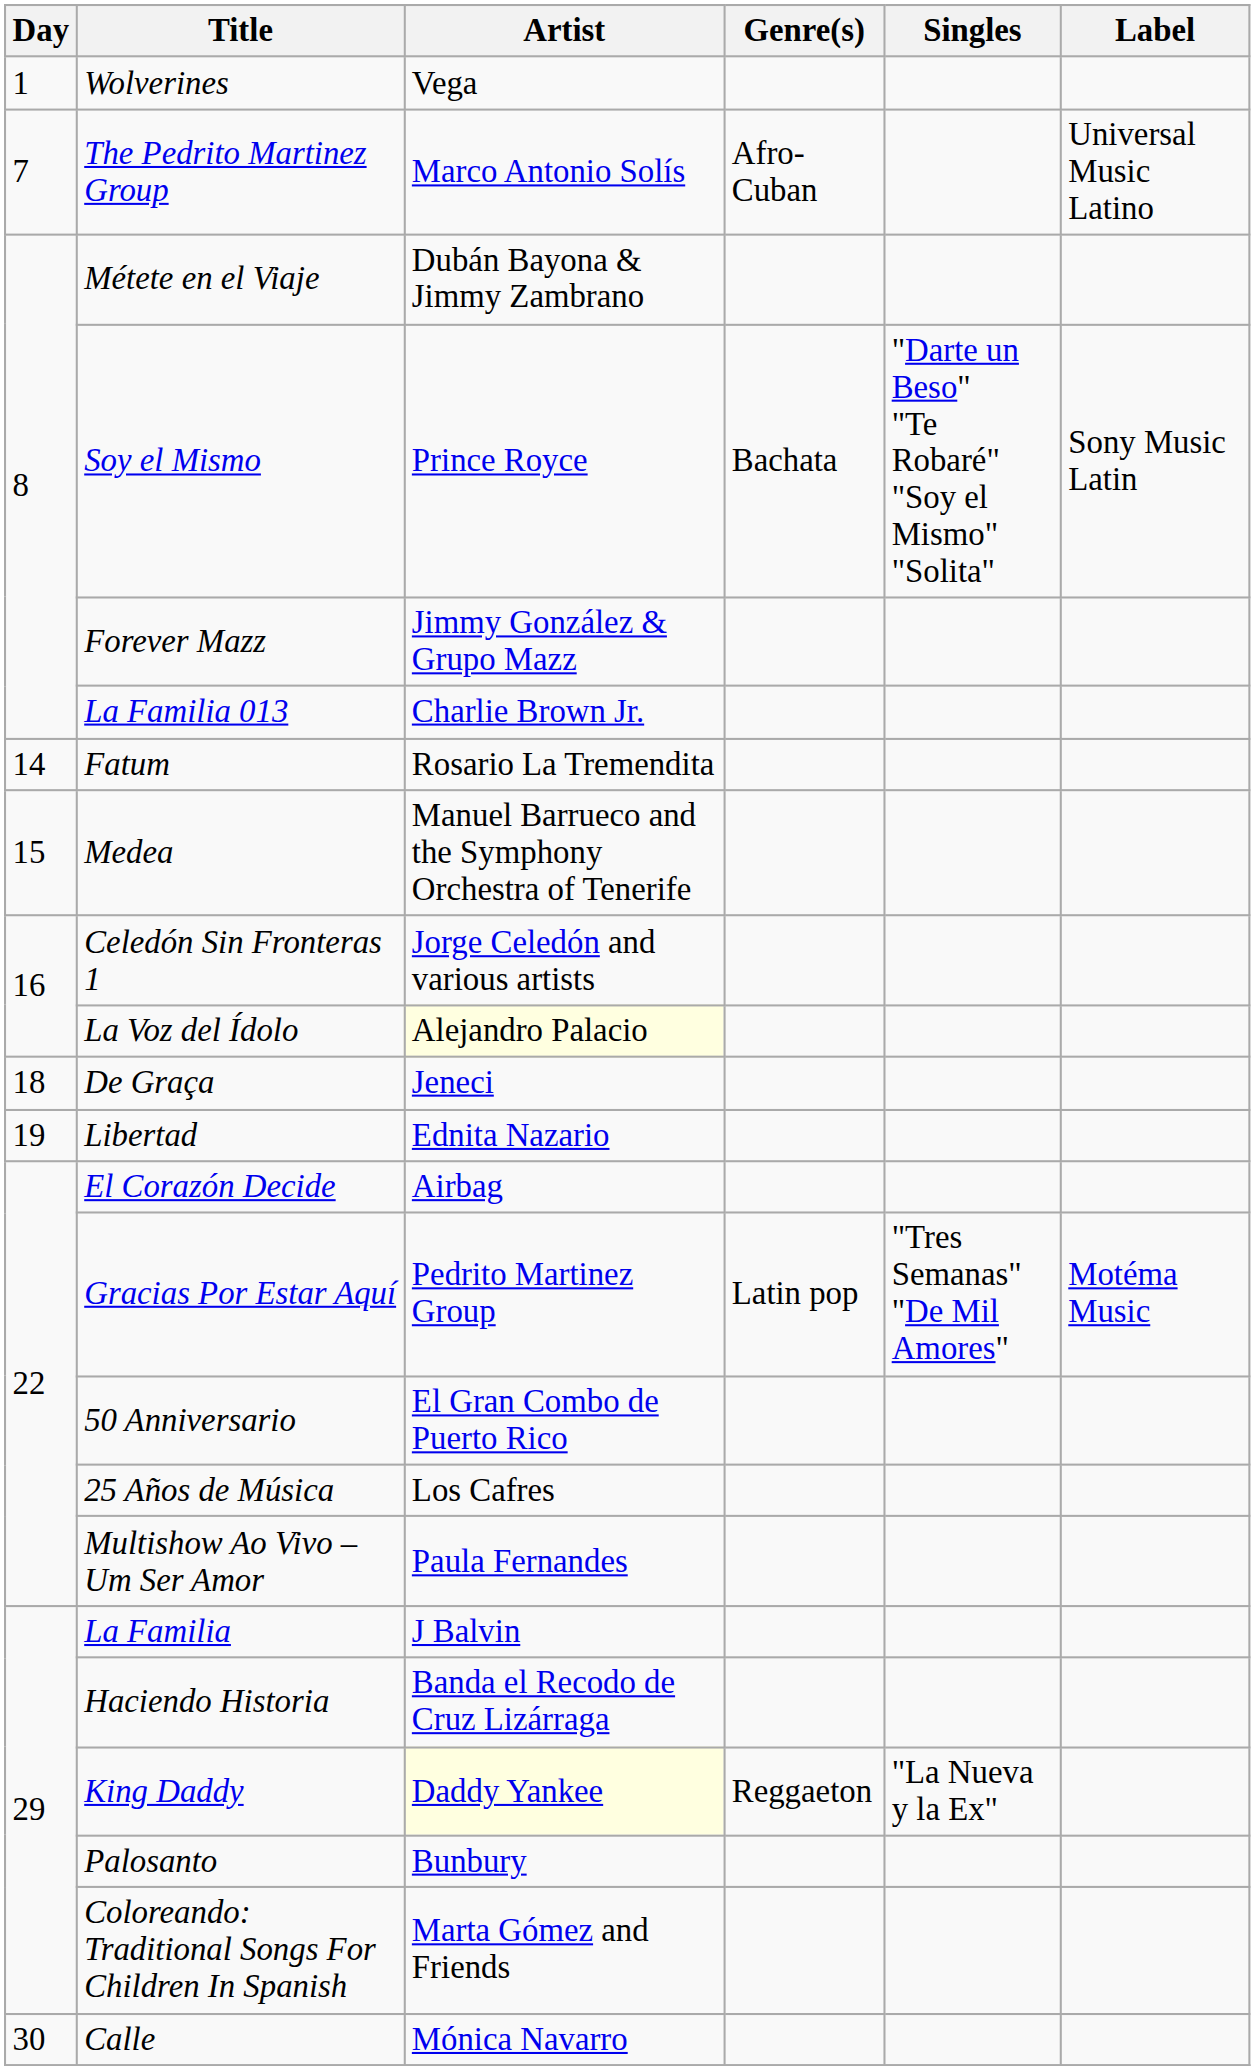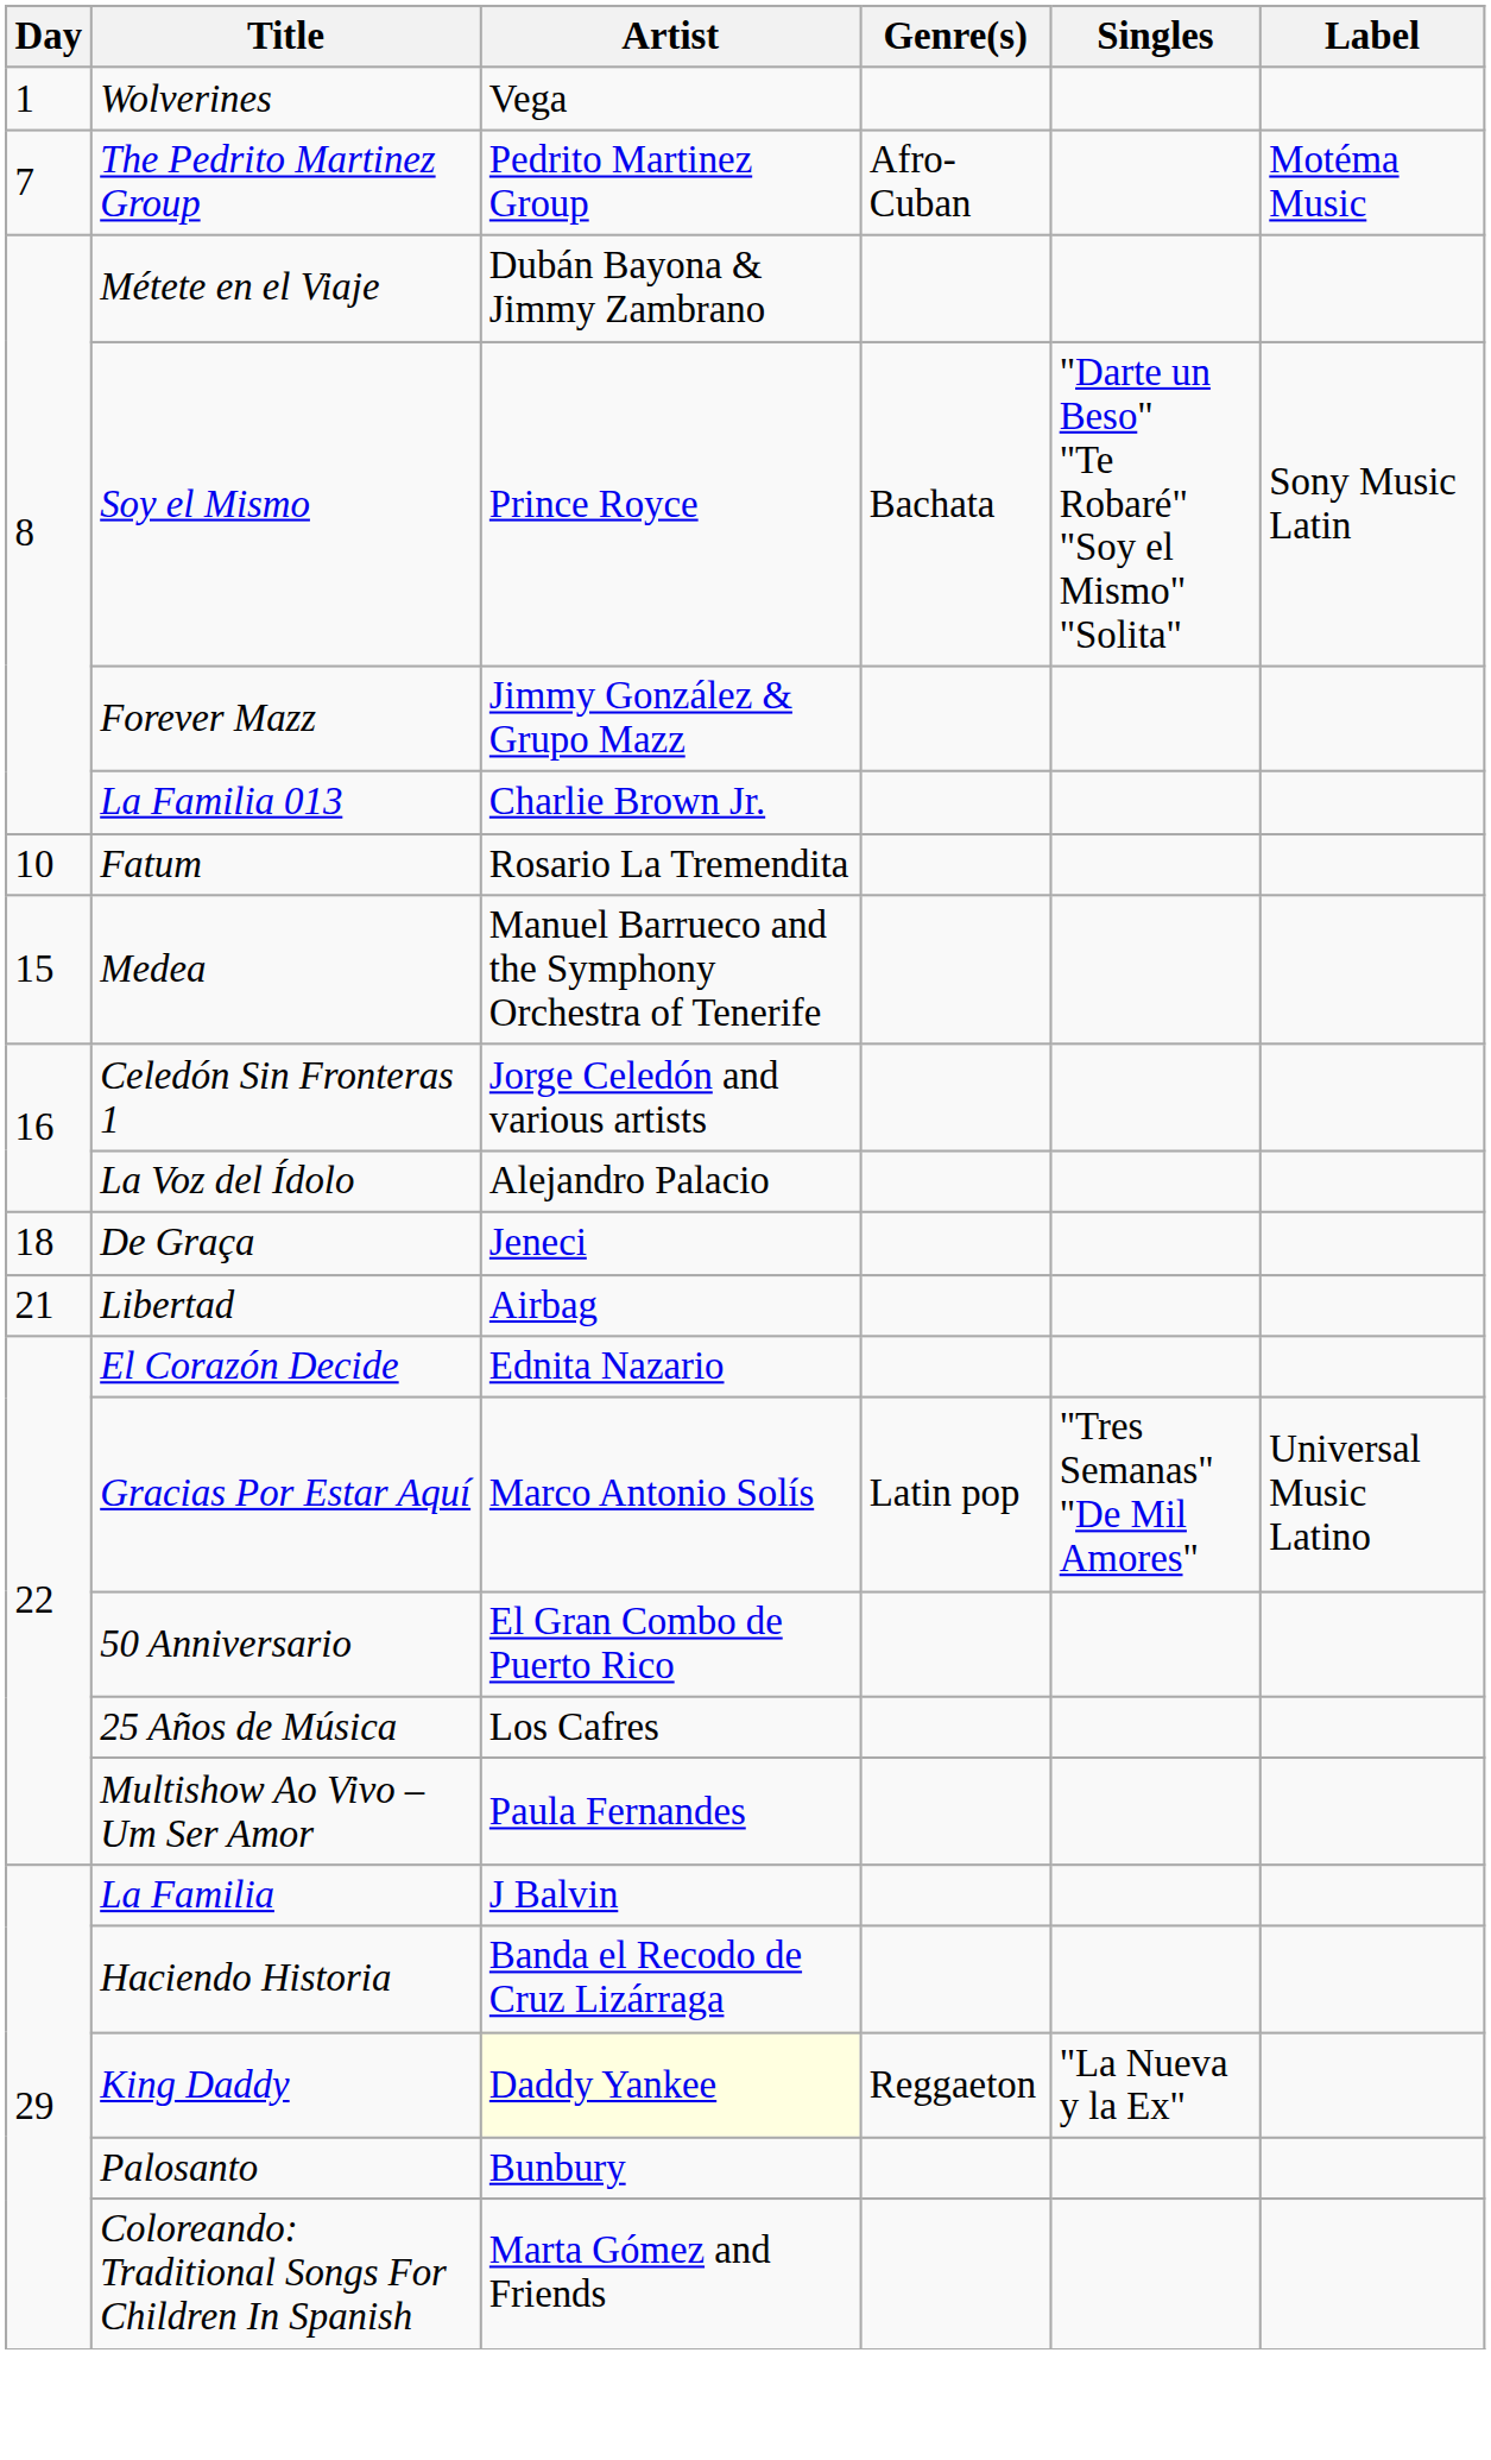The Pedrito Martinez Group | Artist: Marco Antonio Solís -> Pedrito Martinez Group
The Pedrito Martinez Group | Label: Universal Music Latino -> Motéma Music
Fatum | Day: 14 -> 10
La Voz del Ídolo | Artist: lightyellow background -> no background
Libertad | Day: 19 -> 21
Libertad | Artist: Ednita Nazario -> Airbag
El Corazón Decide | Artist: Airbag -> Ednita Nazario
Gracias Por Estar Aquí | Artist: Pedrito Martinez Group -> Marco Antonio Solís
Gracias Por Estar Aquí | Label: Motéma Music -> Universal Music Latino
- row: 30 | Calle | Mónica Navarro
